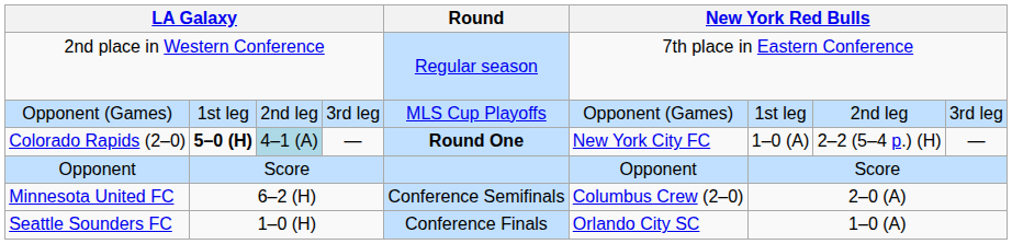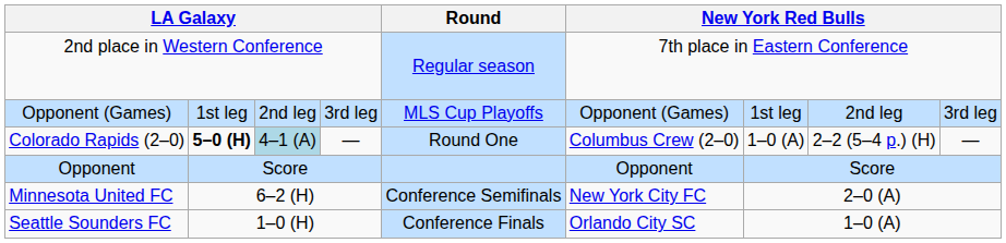Colorado Rapids (2–0) | Round: bold -> normal
Colorado Rapids (2–0) | column 6: New York City FC -> Columbus Crew (2–0)
Minnesota United FC | column 6: Columbus Crew (2–0) -> New York City FC
